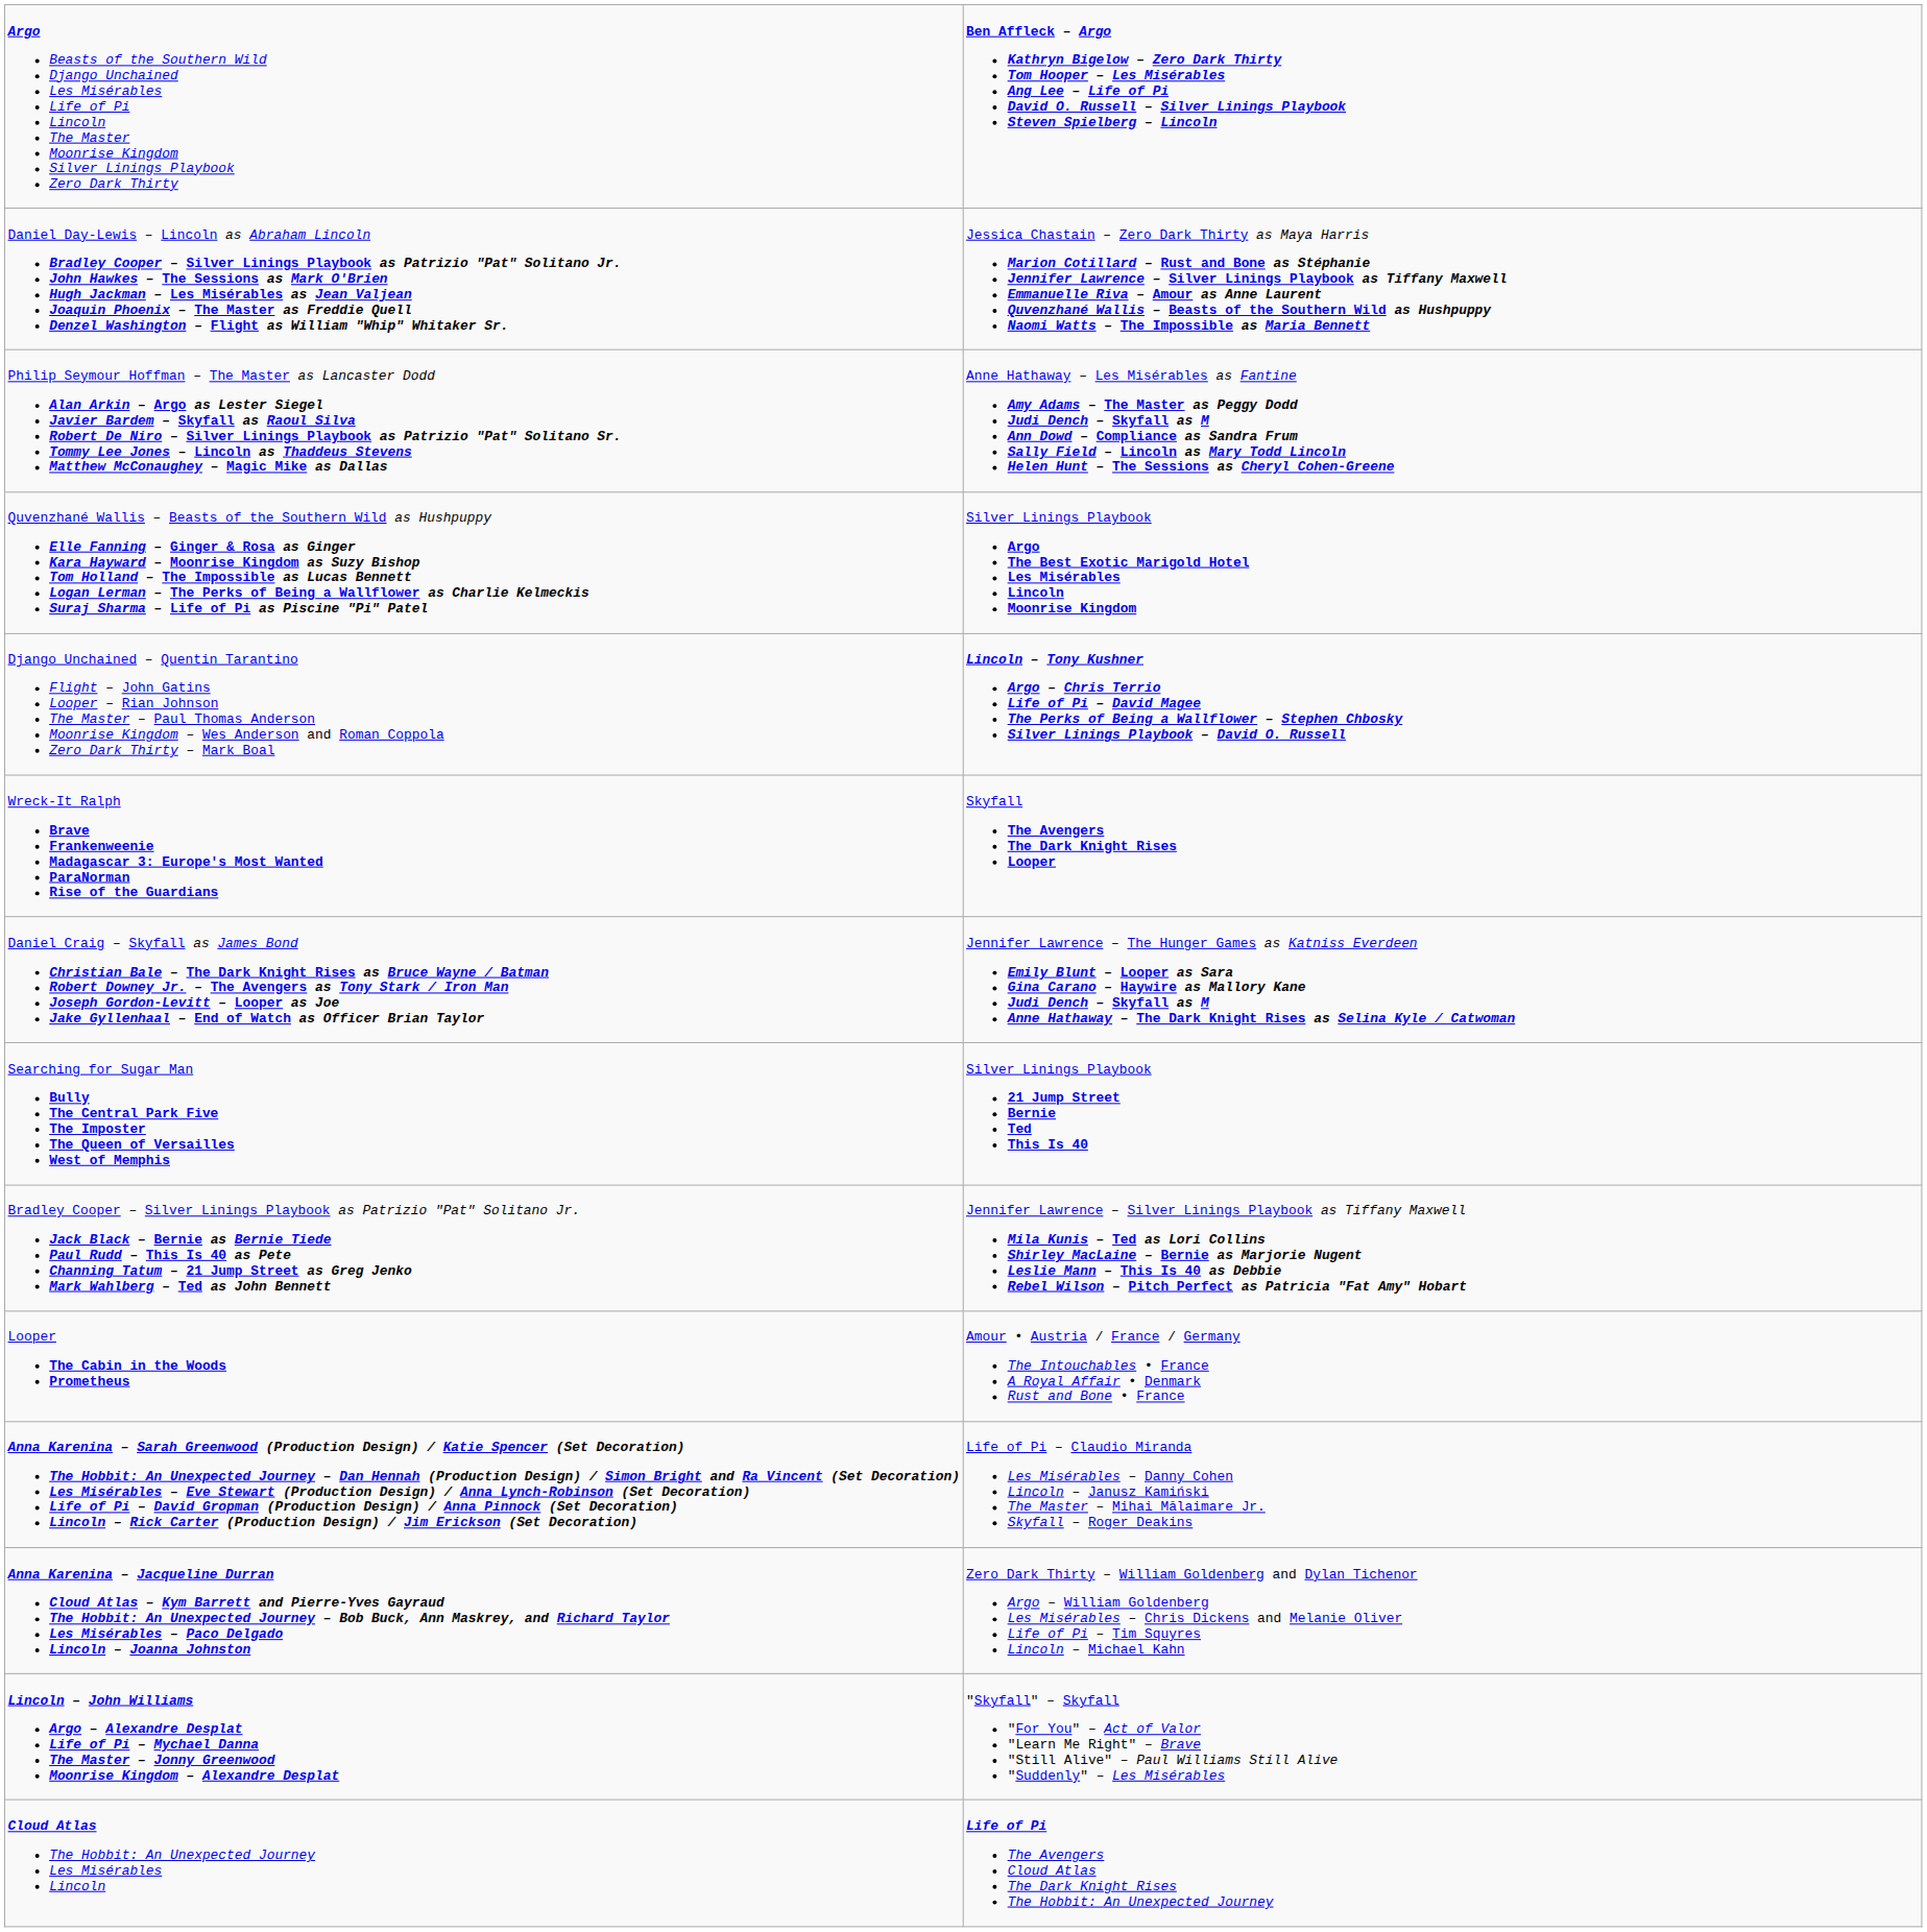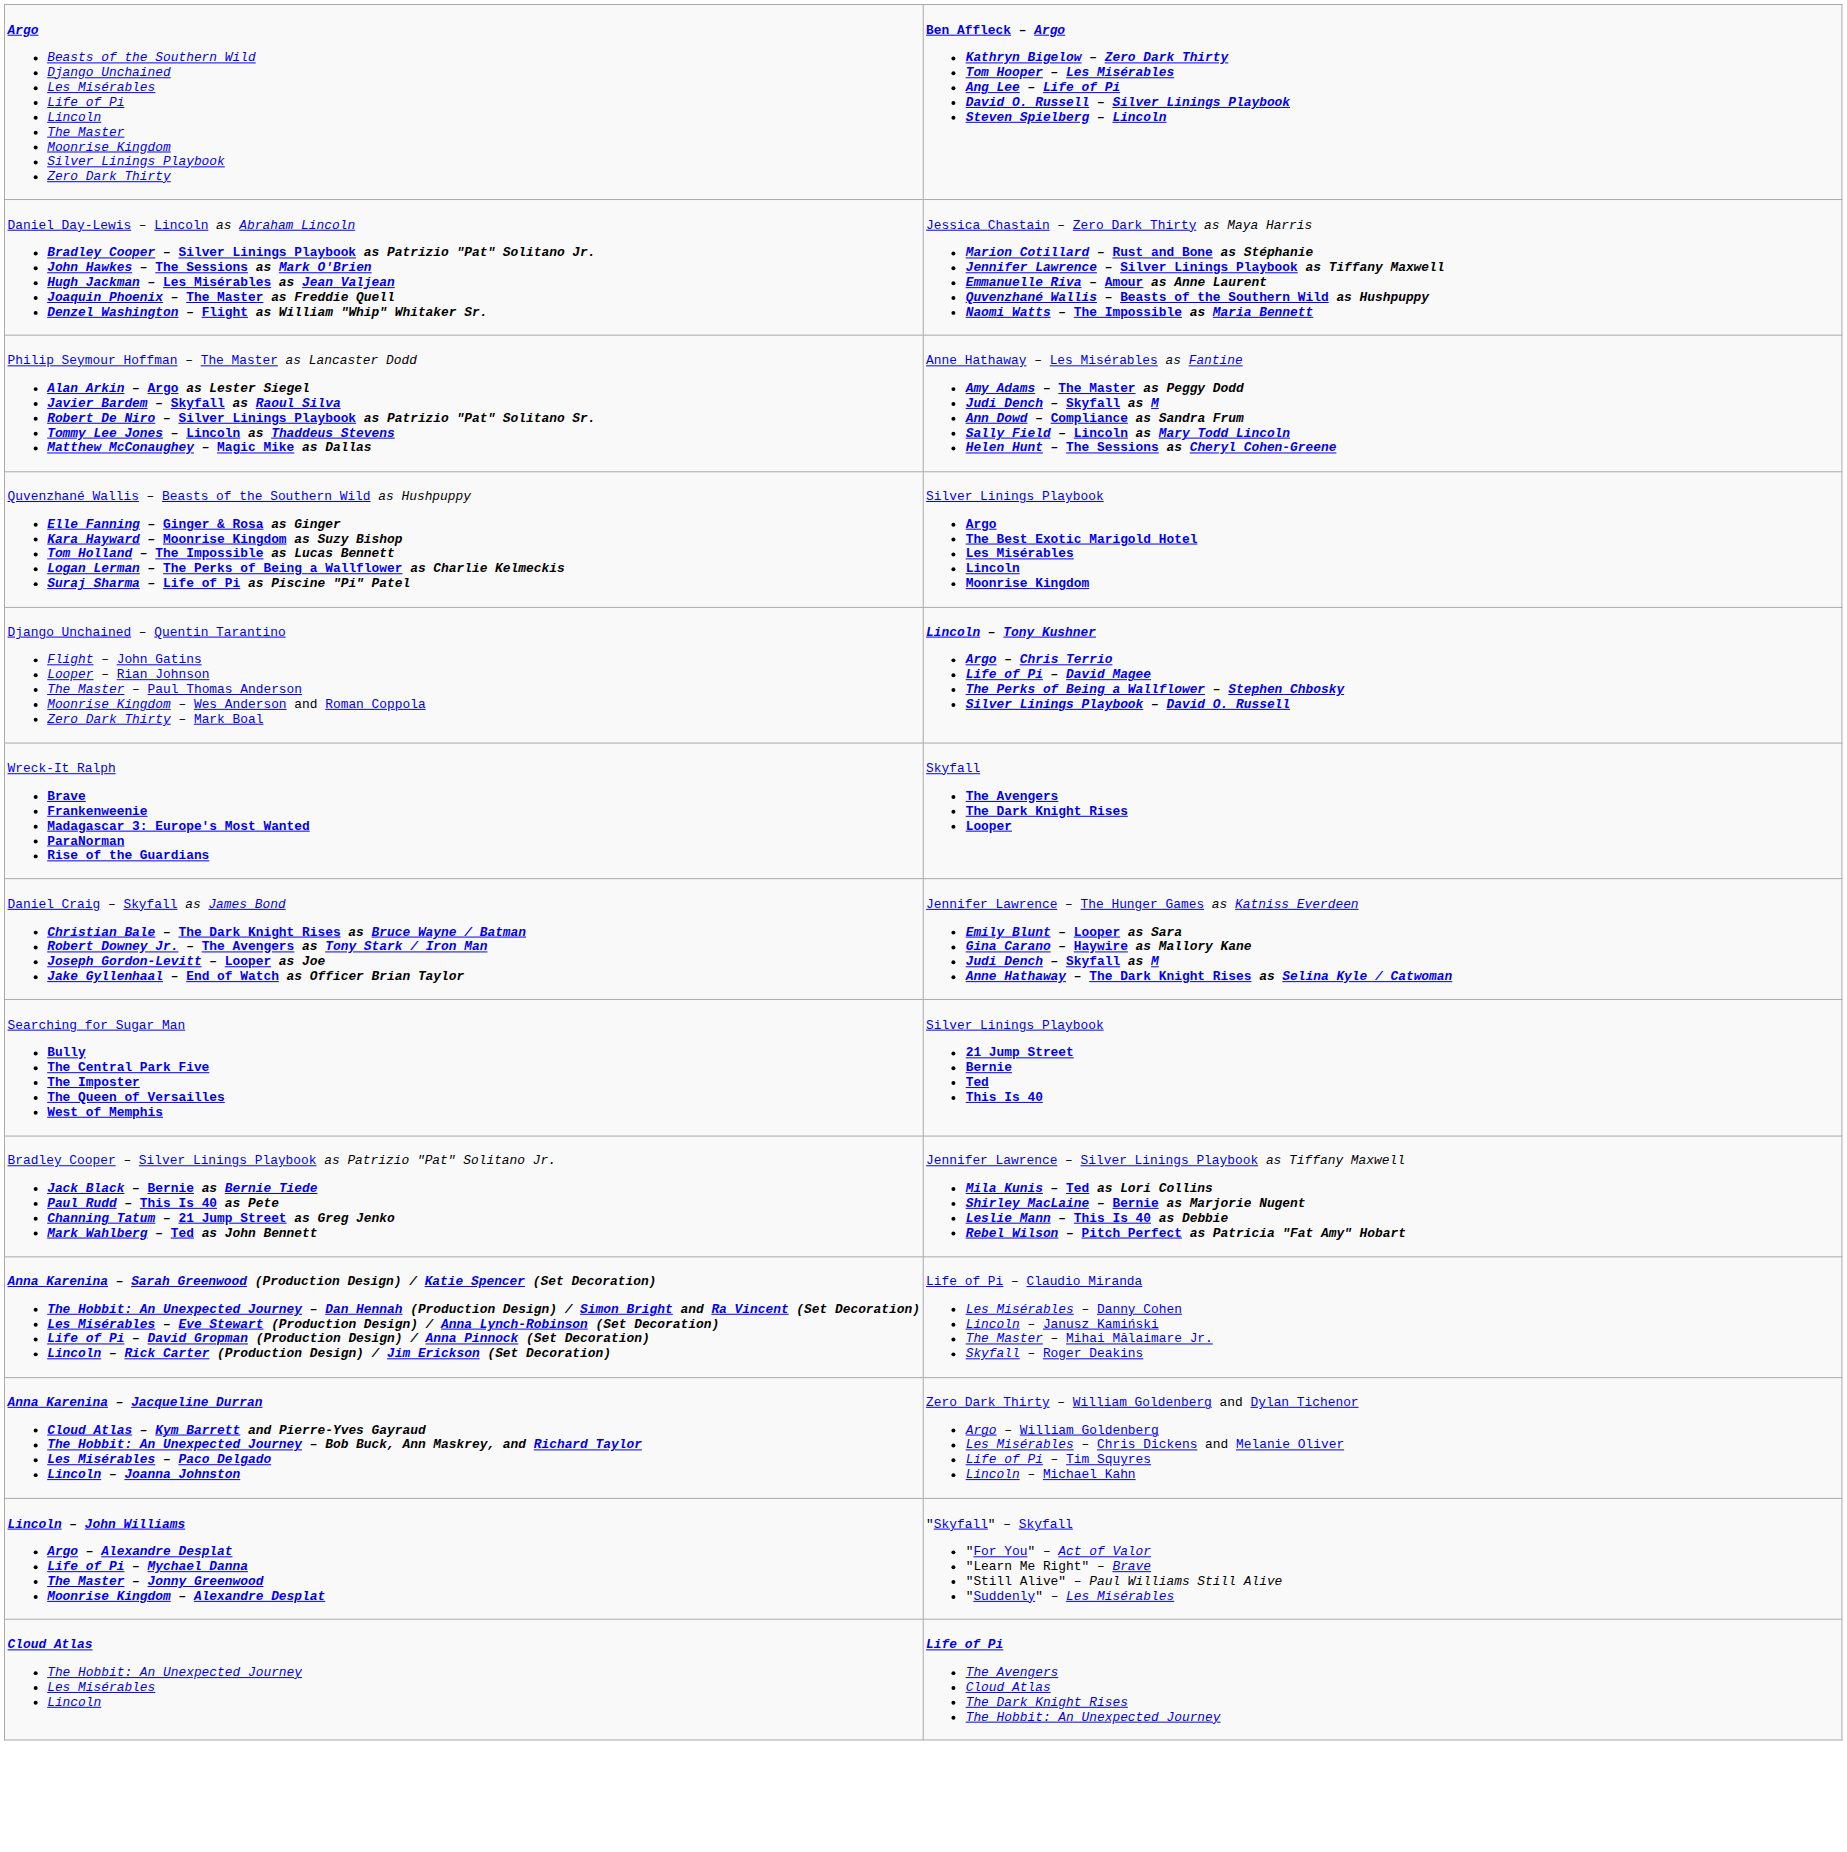- row: Looper The Cabin in the Woods Prometheus | Amour • Austria / France / Germany The Intouchables • France A Royal Affair • Denmark Rust and Bone • France
